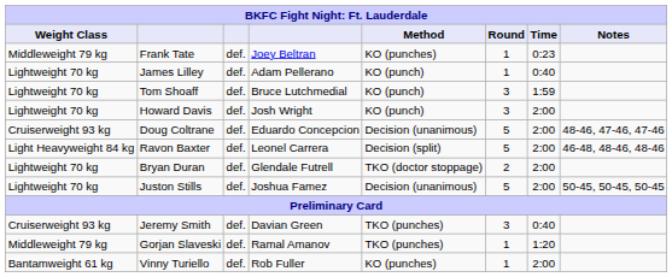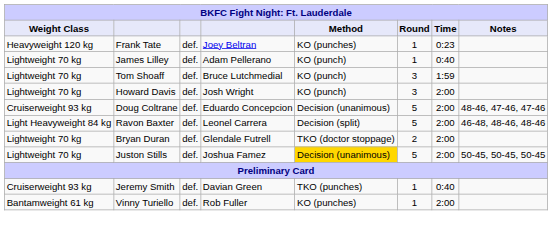Frank Tate | Weight Class: Middleweight 79 kg -> Heavyweight 120 kg
Juston Stills | Method: no background -> gold background
Jeremy Smith | Round: 3 -> 1
- row: Middleweight 79 kg | Gorjan Slaveski | def. | Ramal Amanov | TKO (punches) | 1 | 1:20
